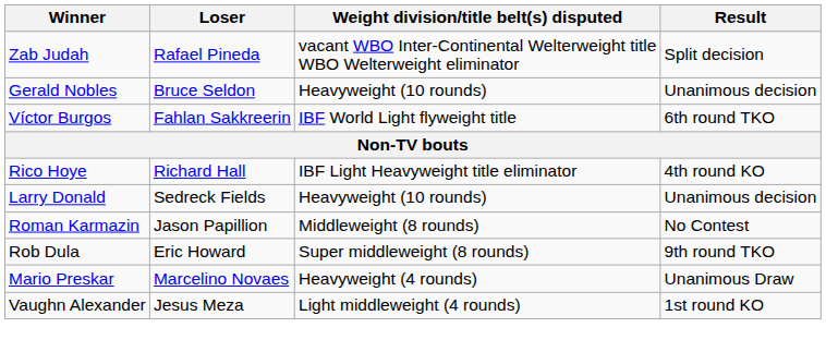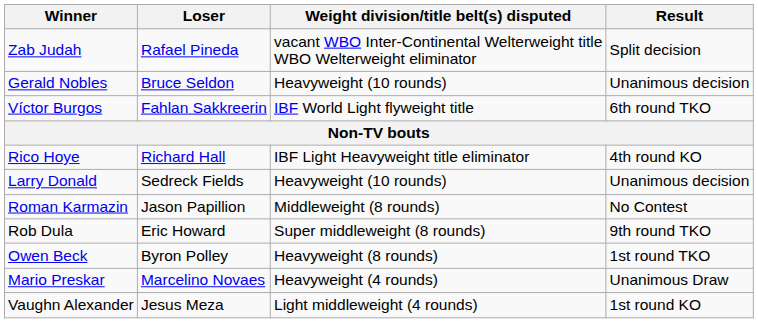+ row: Owen Beck | Byron Polley | Heavyweight (8 rounds) | 1st round TKO
